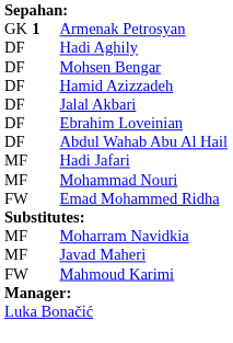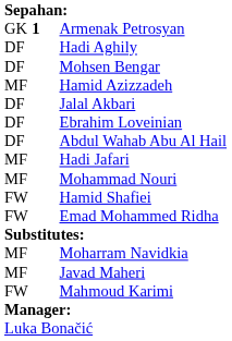Hamid Azizzadeh | column 1: DF -> MF
+ row: FW | Hamid Shafiei
